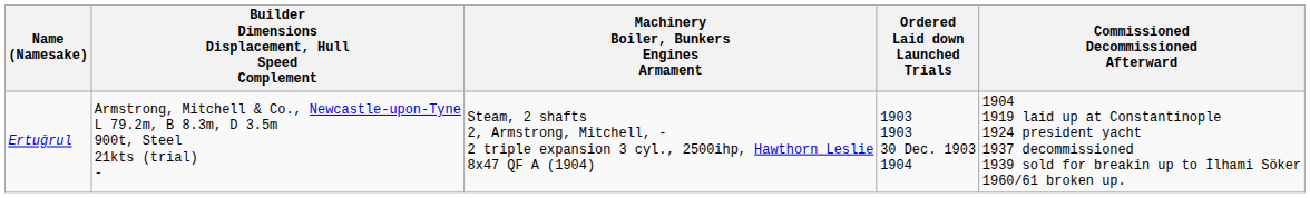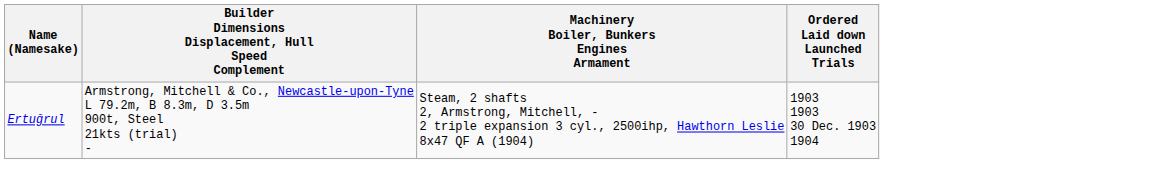- column: Commissioned Decommissioned Afterward | 1904 1919 laid up at Constantinople 1924 president yacht 1937 decommissioned 1939 sold for breakin up to İlhami Söker 1960/61 broken up.
